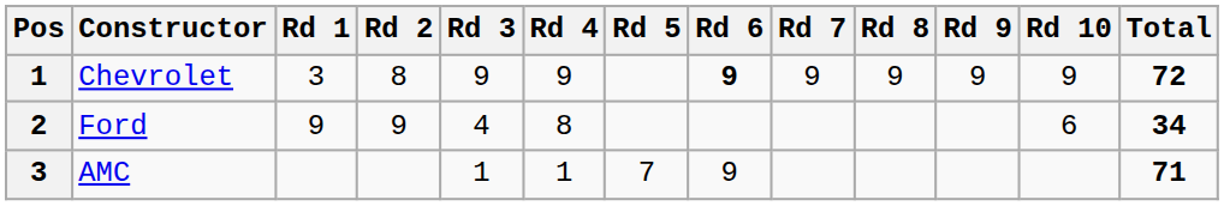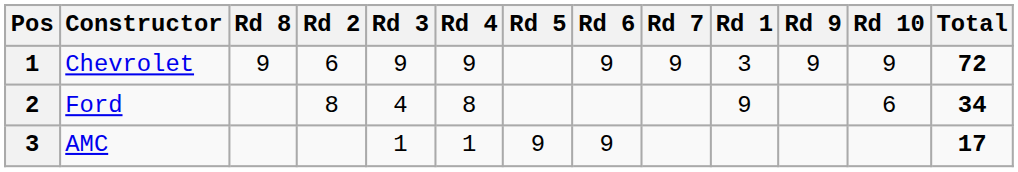columns swapped: Rd 1 <-> Rd 8
Chevrolet | Rd 2: 8 -> 6
Chevrolet | Rd 6: bold -> normal
Ford | Rd 2: 9 -> 8
AMC | Rd 5: 7 -> 9
AMC | Total: 71 -> 17
